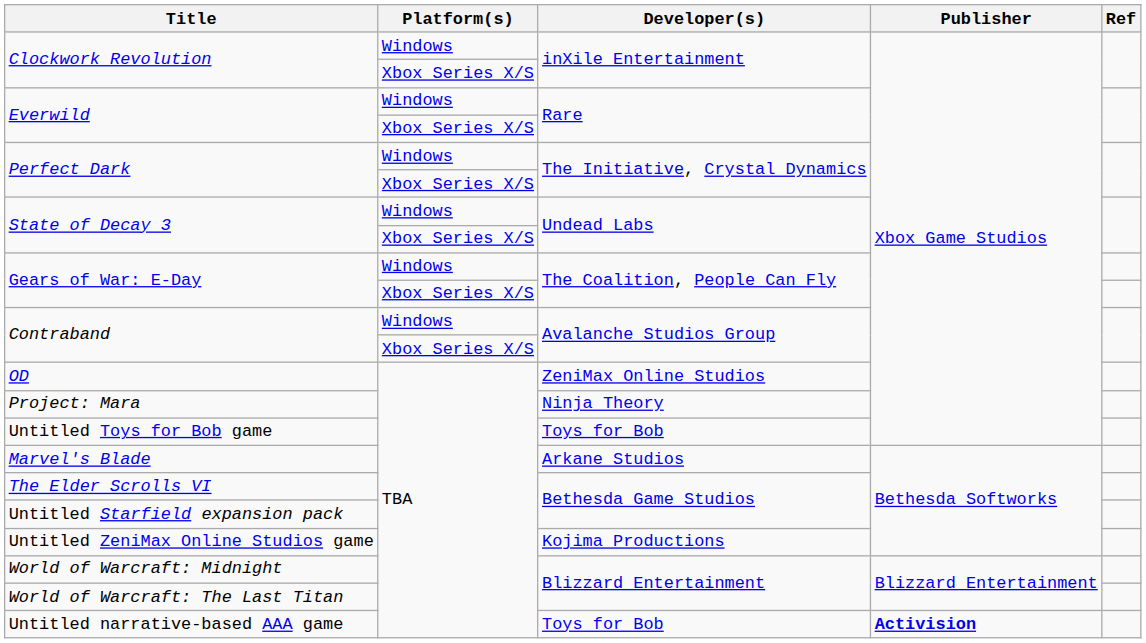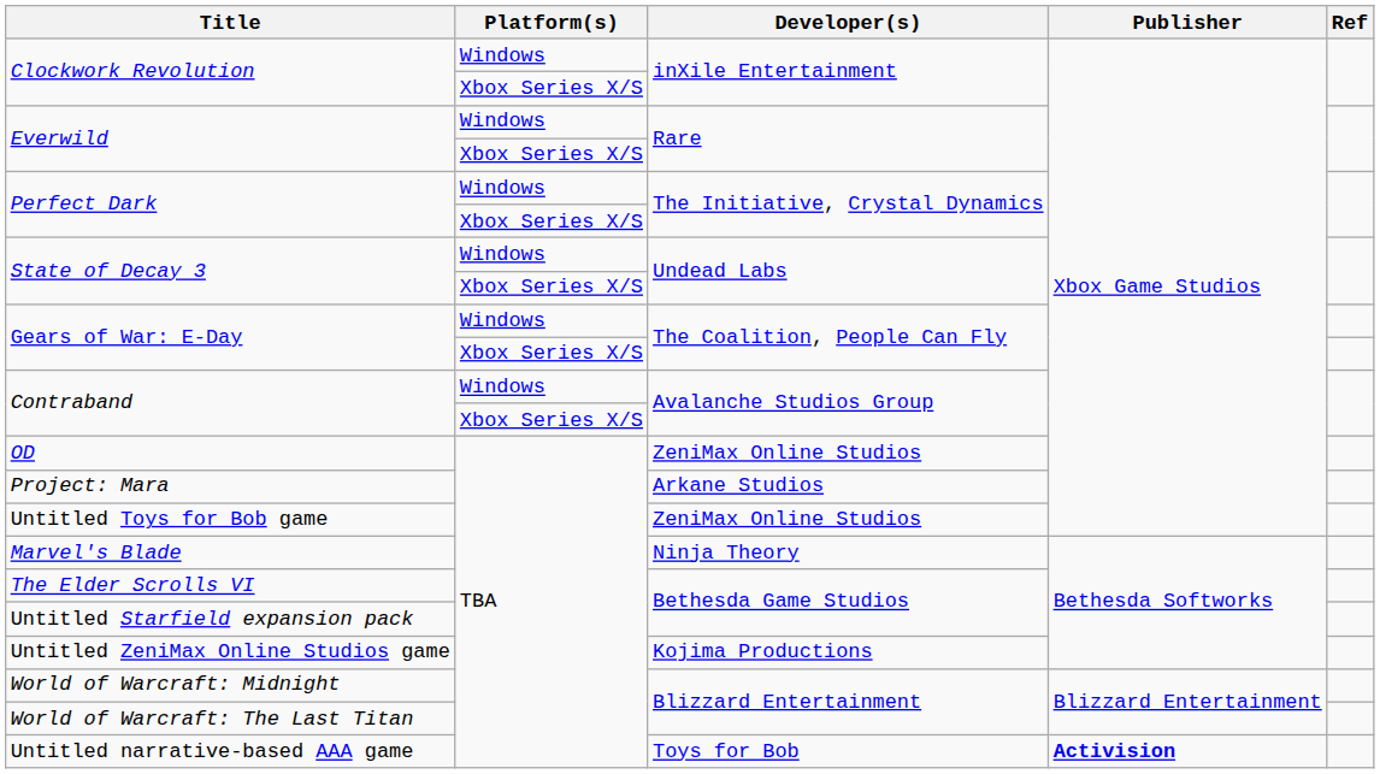Project: Mara | Developer(s): Ninja Theory -> Arkane Studios
Untitled Toys for Bob game | Developer(s): Toys for Bob -> ZeniMax Online Studios
Marvel's Blade | Developer(s): Arkane Studios -> Ninja Theory
